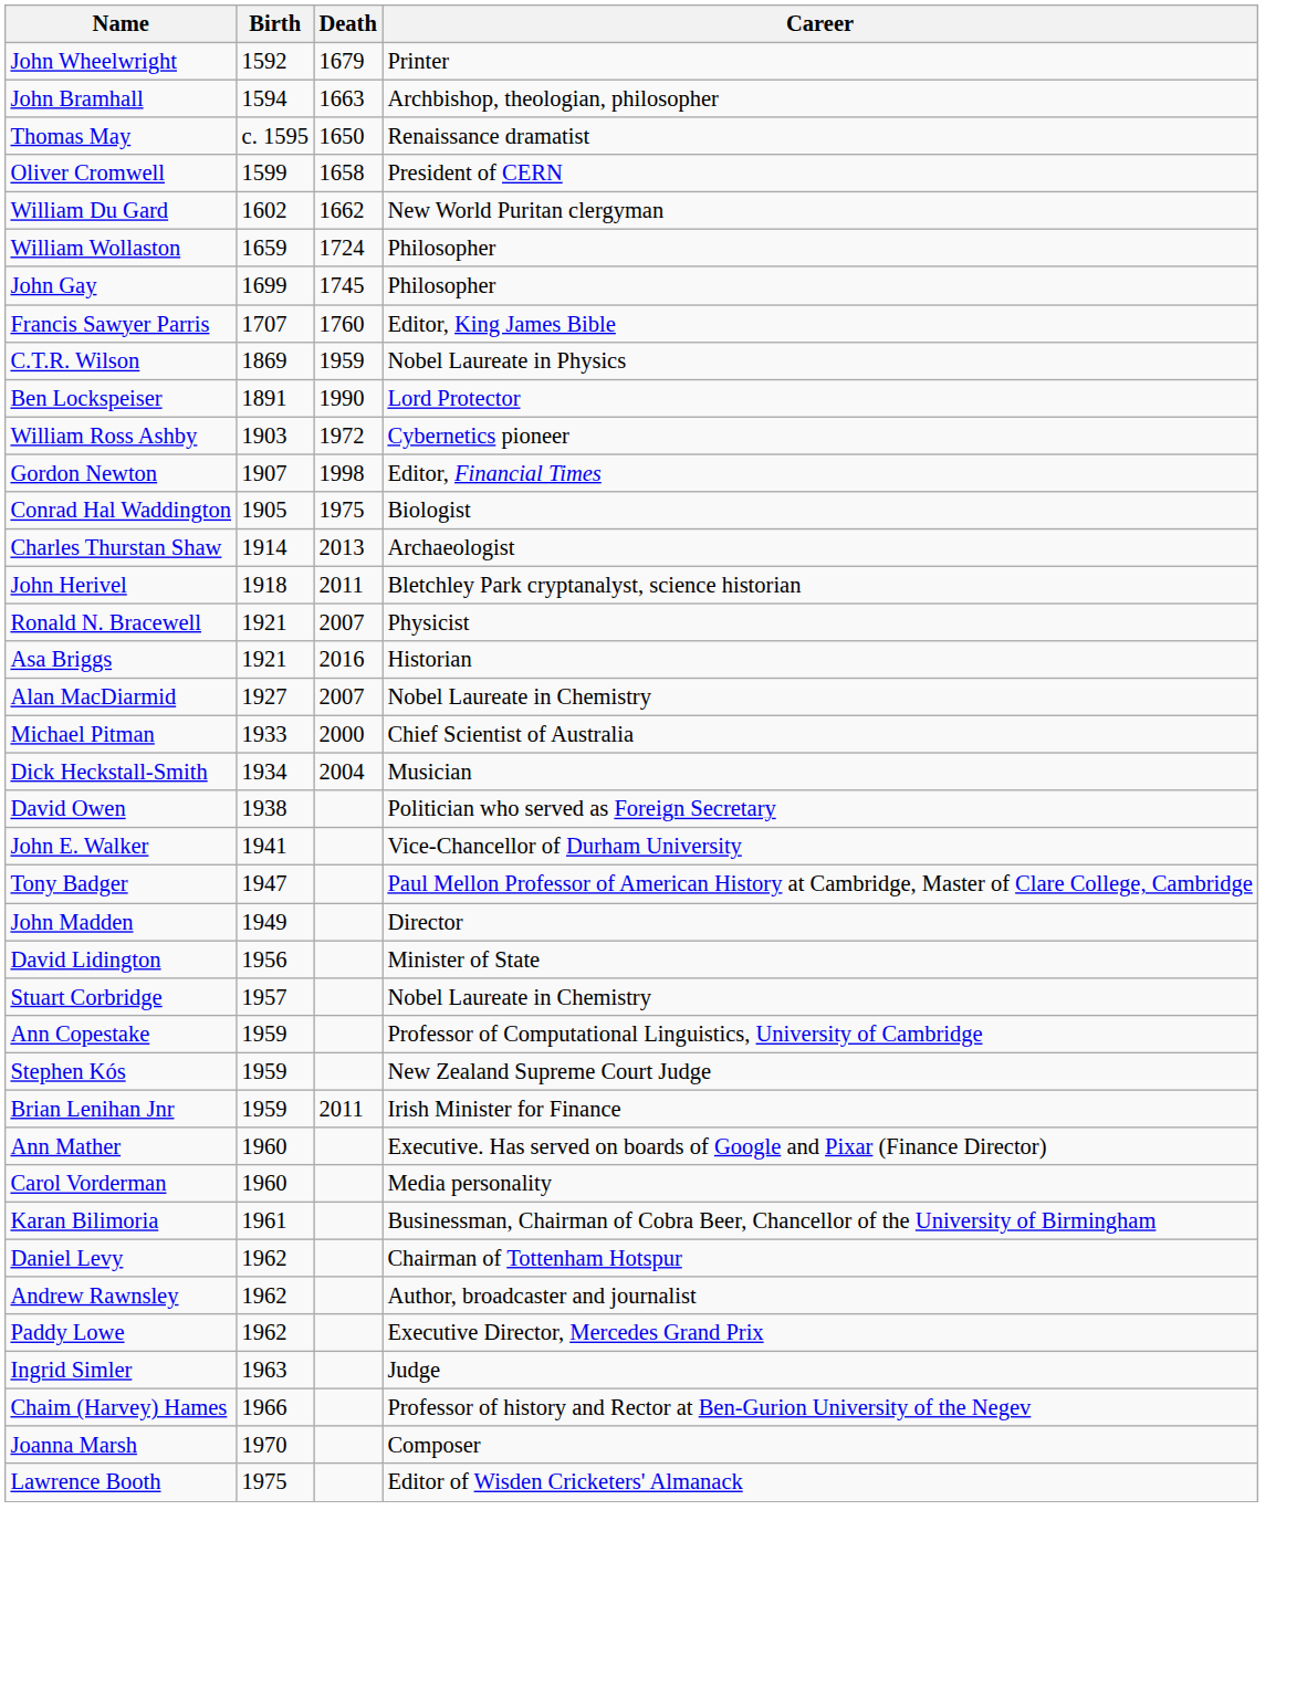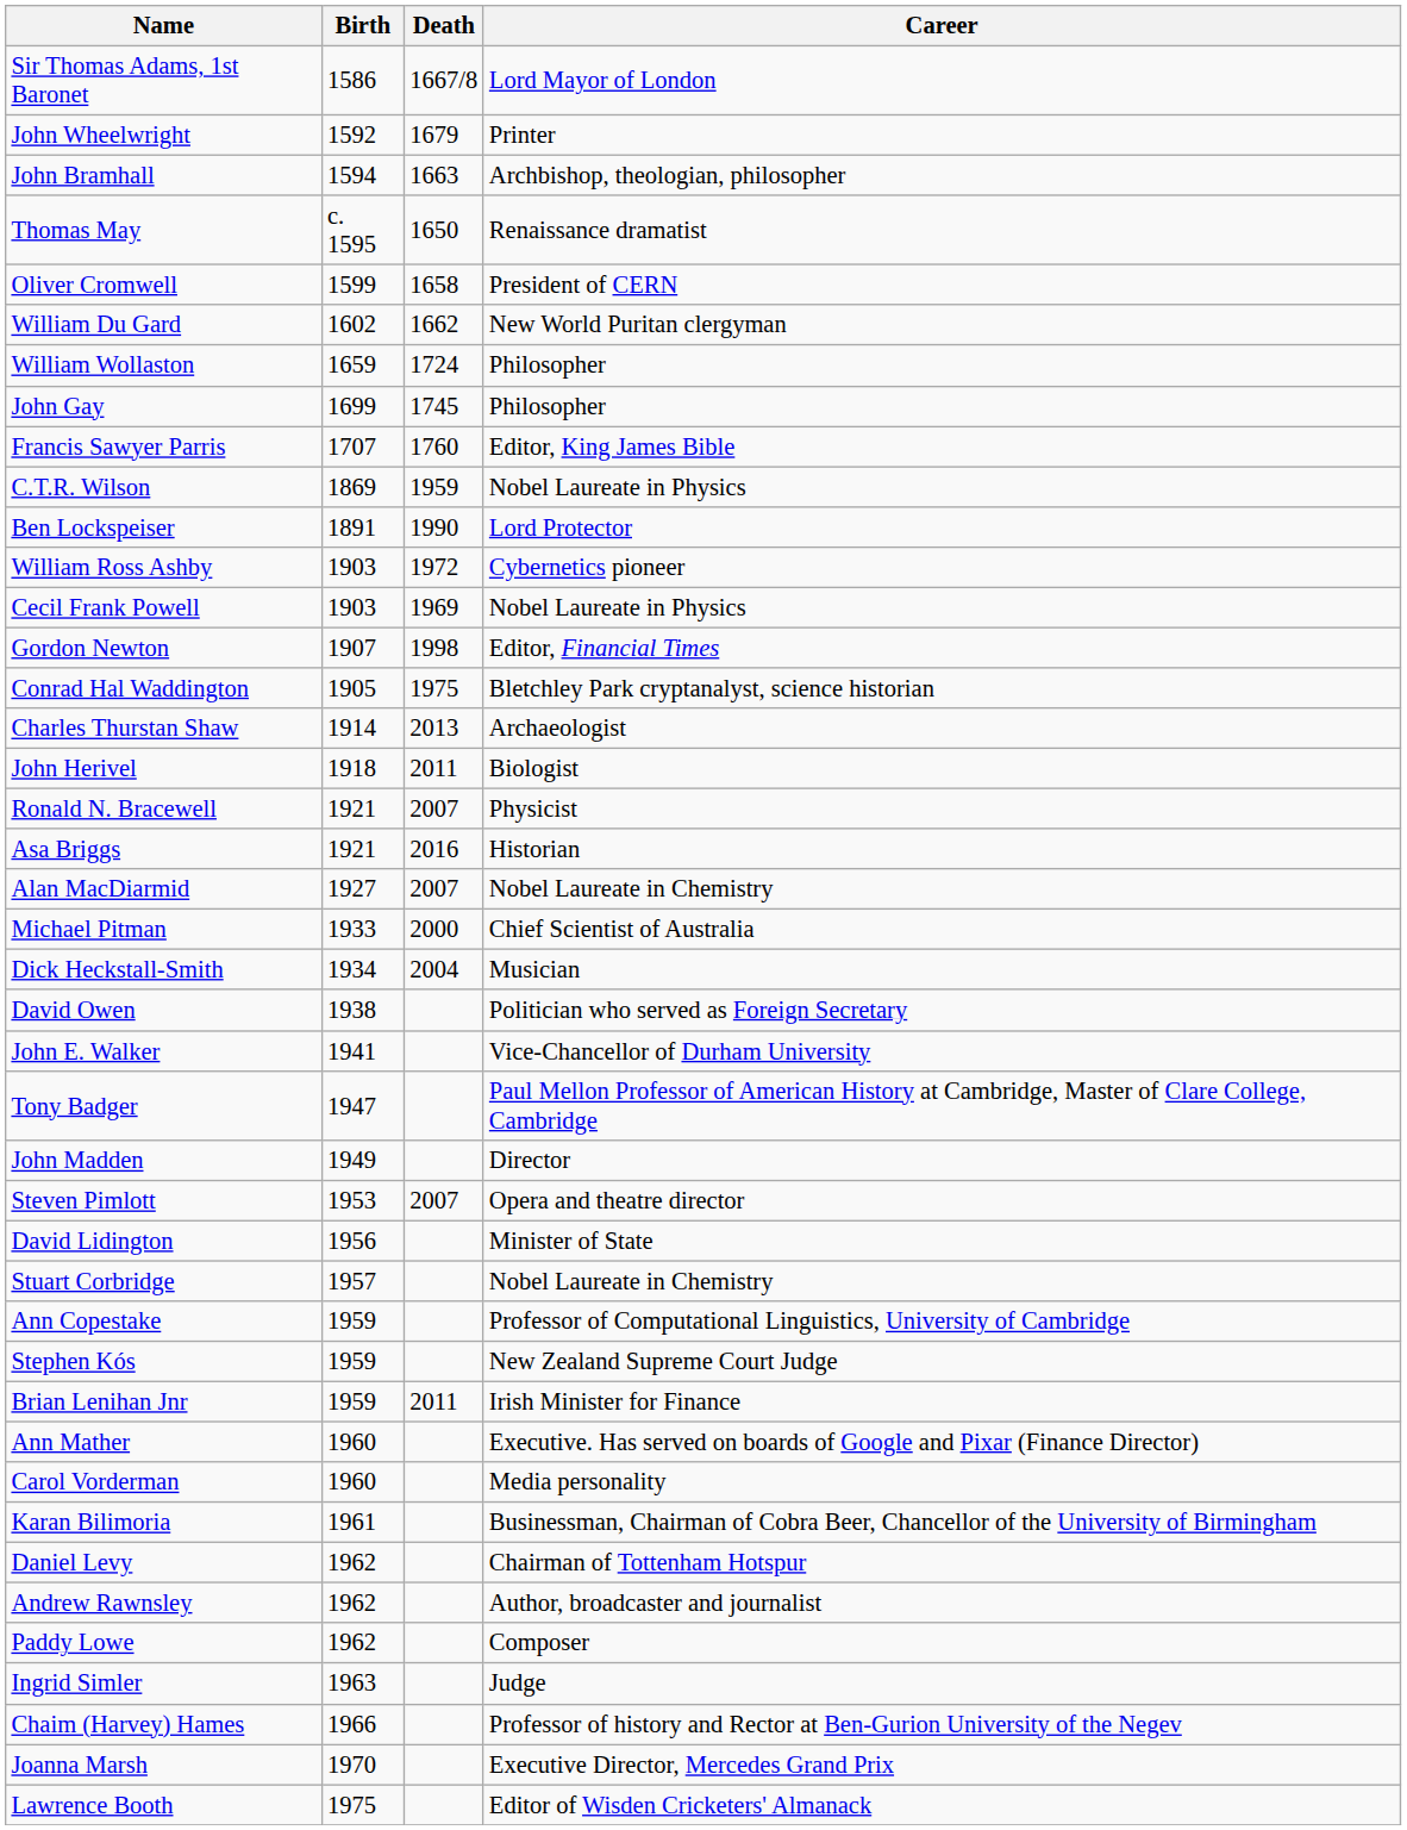+ row: Sir Thomas Adams, 1st Baronet | 1586 | 1667/8 | Lord Mayor of London
+ row: Cecil Frank Powell | 1903 | 1969 | Nobel Laureate in Physics
Conrad Hal Waddington | Career: Biologist -> Bletchley Park cryptanalyst, science historian
John Herivel | Career: Bletchley Park cryptanalyst, science historian -> Biologist
+ row: Steven Pimlott | 1953 | 2007 | Opera and theatre director
Paddy Lowe | Career: Executive Director, Mercedes Grand Prix -> Composer
Joanna Marsh | Career: Composer -> Executive Director, Mercedes Grand Prix
